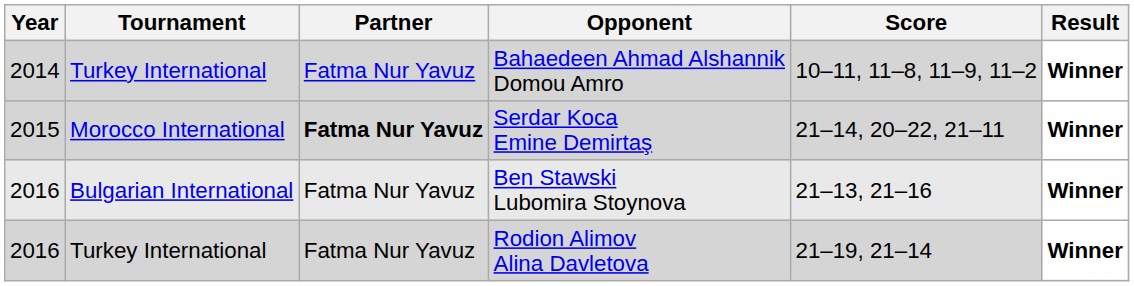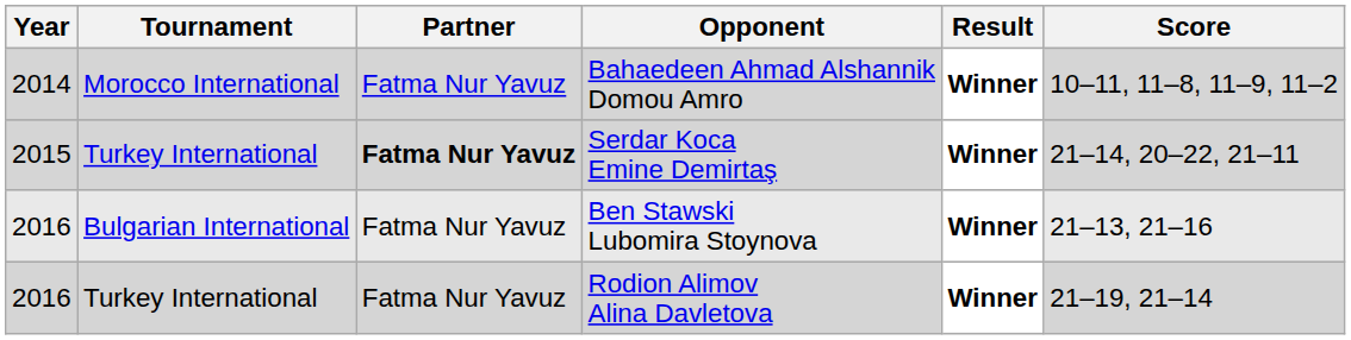columns swapped: Score <-> Result
Bahaedeen Ahmad Alshannik Domou Amro | Tournament: Turkey International -> Morocco International
Serdar Koca Emine Demirtaş | Tournament: Morocco International -> Turkey International
